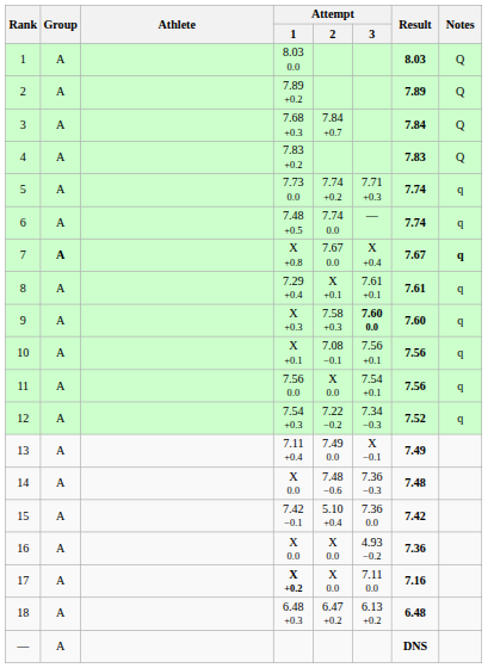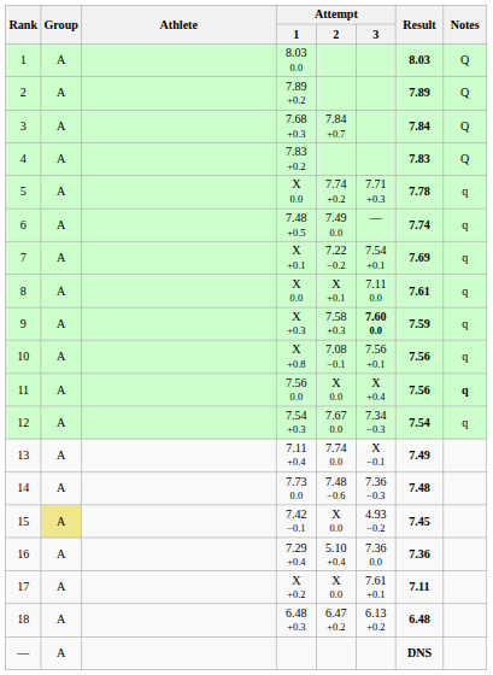5 | Attempt / 1: 7.73 0.0 -> X 0.0
5 | Result: 7.74 -> 7.78
6 | Attempt / 2: 7.74 0.0 -> 7.49 0.0
7 | Group: bold -> normal
7 | Attempt / 1: X +0.8 -> X +0.1
7 | Attempt / 2: 7.67 0.0 -> 7.22 −0.2
7 | Attempt / 3: X +0.4 -> 7.54 +0.1
7 | Result: 7.67 -> 7.69
7 | Notes: bold -> normal
8 | Attempt / 1: 7.29 +0.4 -> X 0.0
8 | Attempt / 3: 7.61 +0.1 -> 7.11 0.0
9 | Result: 7.60 -> 7.59
10 | Attempt / 1: X +0.1 -> X +0.8
11 | Attempt / 3: 7.54 +0.1 -> X +0.4
11 | Notes: normal -> bold
12 | Attempt / 2: 7.22 −0.2 -> 7.67 0.0
12 | Result: 7.52 -> 7.54
13 | Attempt / 2: 7.49 0.0 -> 7.74 0.0
14 | Attempt / 1: X 0.0 -> 7.73 0.0
15 | Group: no background -> khaki background
15 | Attempt / 2: 5.10 +0.4 -> X 0.0
15 | Attempt / 3: 7.36 0.0 -> 4.93 −0.2
15 | Result: 7.42 -> 7.45
16 | Attempt / 1: X 0.0 -> 7.29 +0.4
16 | Attempt / 2: X 0.0 -> 5.10 +0.4
16 | Attempt / 3: 4.93 −0.2 -> 7.36 0.0
17 | Attempt / 1: bold -> normal
17 | Attempt / 3: 7.11 0.0 -> 7.61 +0.1
17 | Result: 7.16 -> 7.11
